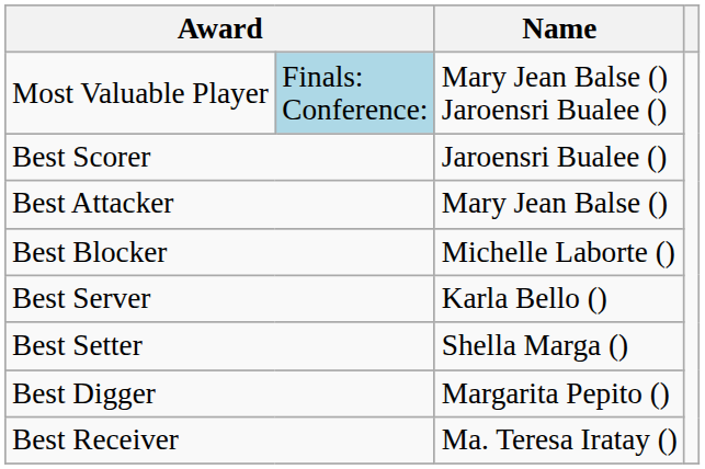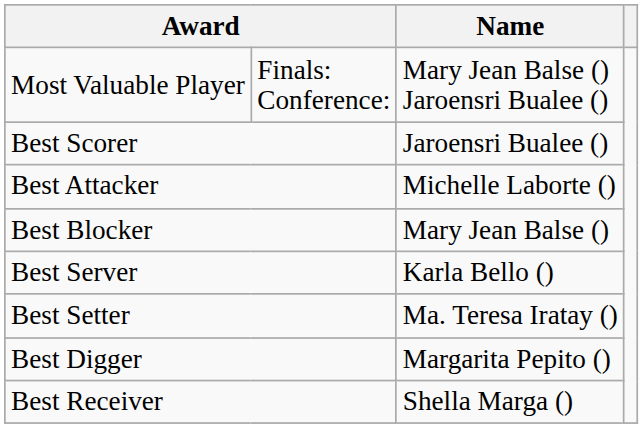Most Valuable Player | column 2: lightblue background -> no background
Best Attacker | Name: Mary Jean Balse () -> Michelle Laborte ()
Best Blocker | Name: Michelle Laborte () -> Mary Jean Balse ()
Best Setter | Name: Shella Marga () -> Ma. Teresa Iratay ()
Best Receiver | Name: Ma. Teresa Iratay () -> Shella Marga ()
